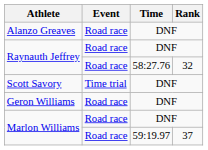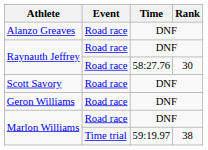Raynauth Jeffrey / 58:27.76 | Rank: 32 -> 30
Scott Savory | Event: Time trial -> Road race
Marlon Williams / 59:19.97 | Event: Road race -> Time trial
Marlon Williams / 59:19.97 | Rank: 37 -> 38
